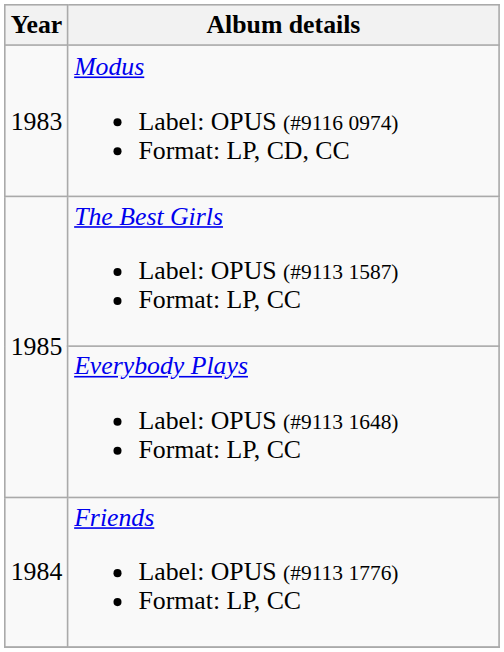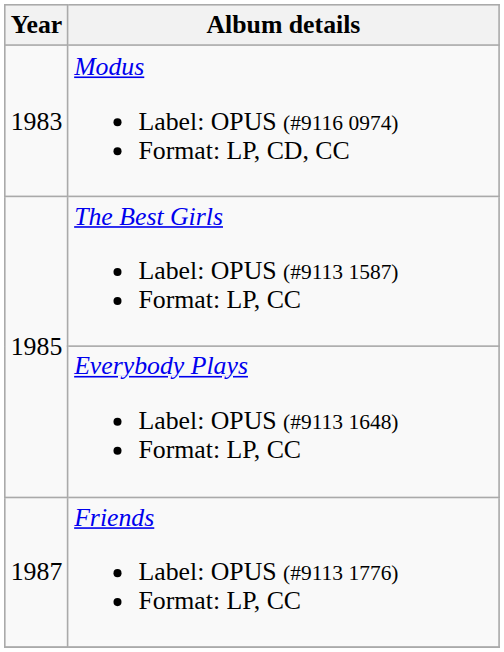Friends Label: OPUS (#9113 1776) Format: LP, CC | Year: 1984 -> 1987
